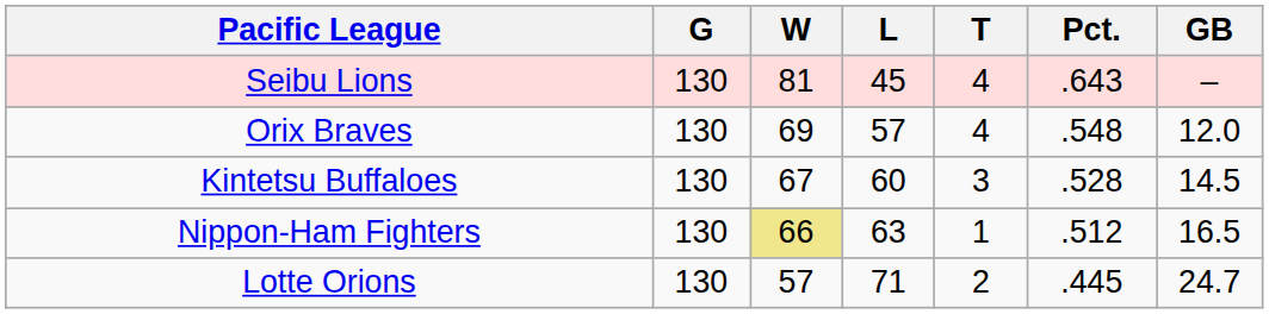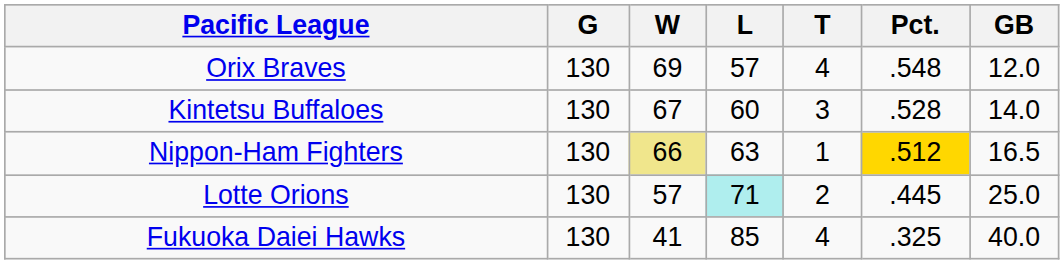- row: Seibu Lions | 130 | 81 | 45 | 4 | .643 | –
Kintetsu Buffaloes | GB: 14.5 -> 14.0
Nippon-Ham Fighters | Pct.: no background -> gold background
Lotte Orions | L: no background -> paleturquoise background
Lotte Orions | GB: 24.7 -> 25.0
+ row: Fukuoka Daiei Hawks | 130 | 41 | 85 | 4 | .325 | 40.0
